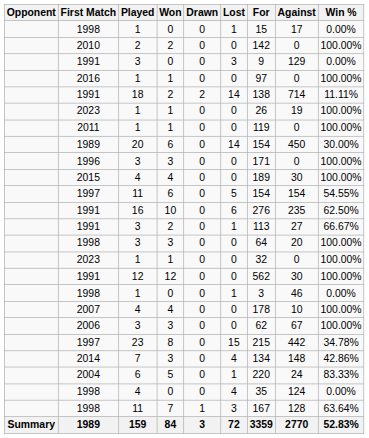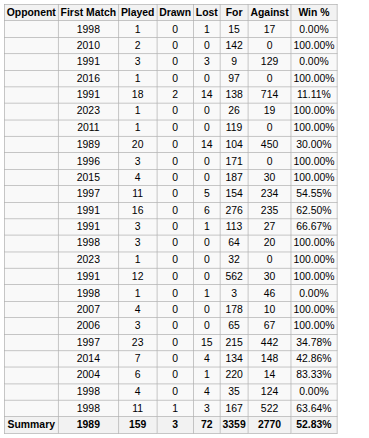- column: Won | 0 | 2 | 0 | 1 | 2 | 1 | 1 | 6 | 3 | 4 | 6 | 10 | 2 | 3 | 1 | 12 | 0 | 4 | 3 | 8 | 3 | 5 | 0 | 7 | 84
1989 / 20 | For: 154 -> 104
2015 | For: 189 -> 187
1997 / 11 | Against: 154 -> 234
2006 | For: 62 -> 65
2004 | Against: 24 -> 14
1998 / 11 | Against: 128 -> 522
